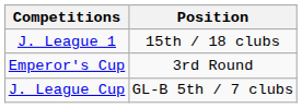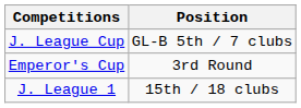rows swapped: J. League 1 <-> J. League Cup
